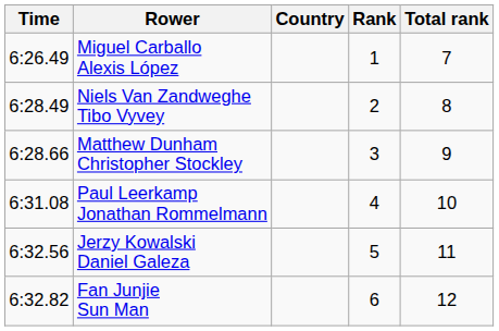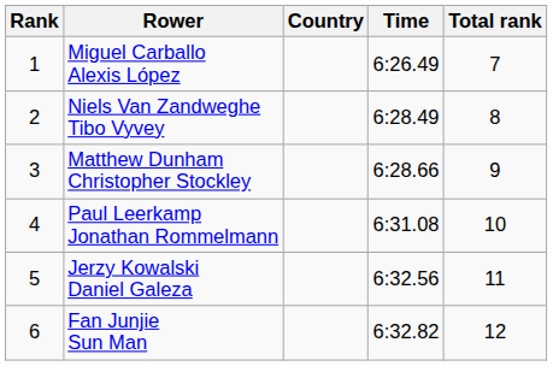columns swapped: Rank <-> Time
